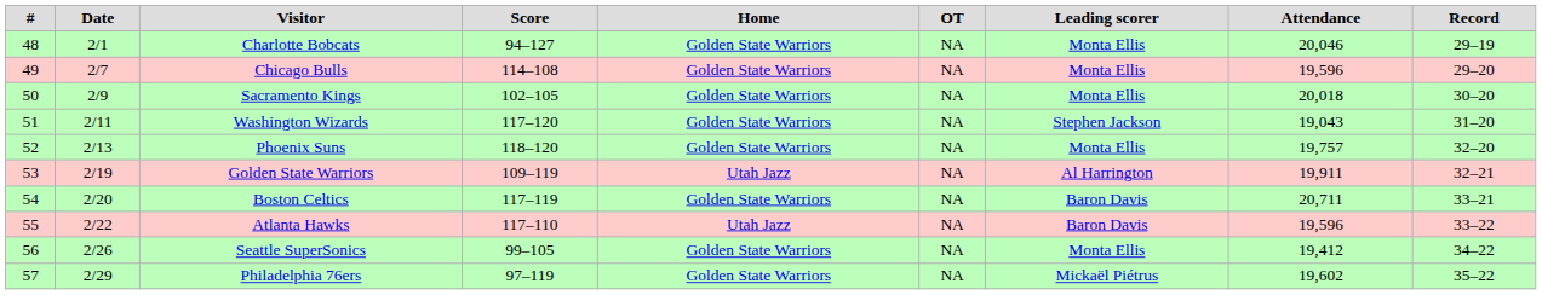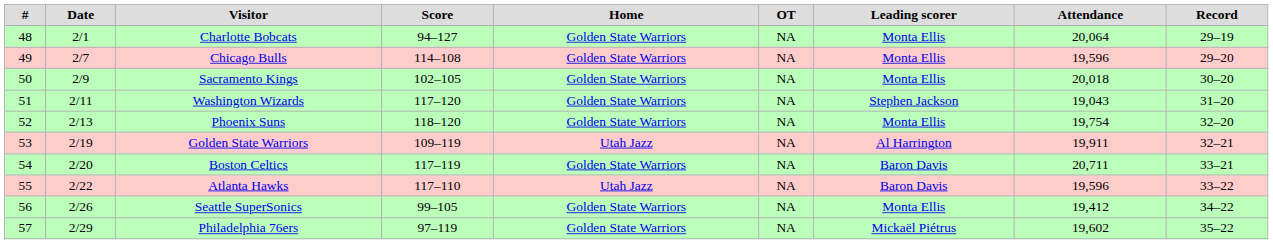Charlotte Bobcats | Attendance: 20,046 -> 20,064
Phoenix Suns | Attendance: 19,757 -> 19,754
